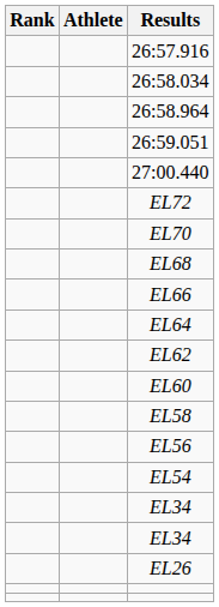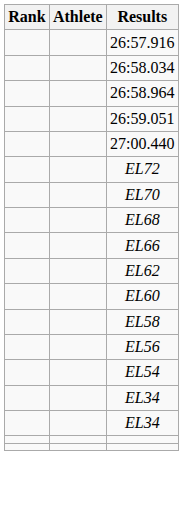- row: EL64
- row: EL26
